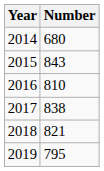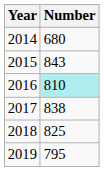2016 | Number: no background -> paleturquoise background
2018 | Number: 821 -> 825
